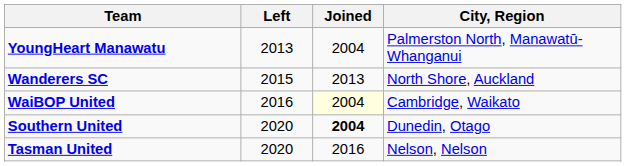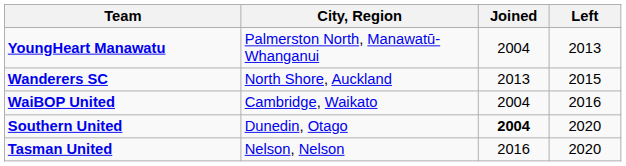columns swapped: City, Region <-> Left
WaiBOP United | Joined: lightyellow background -> no background
